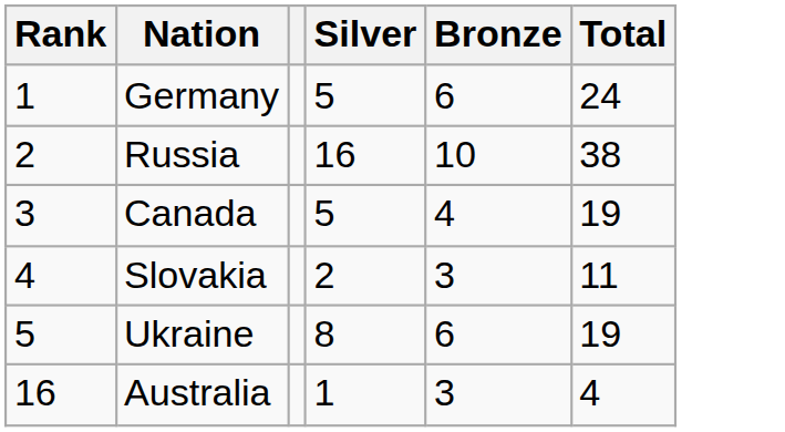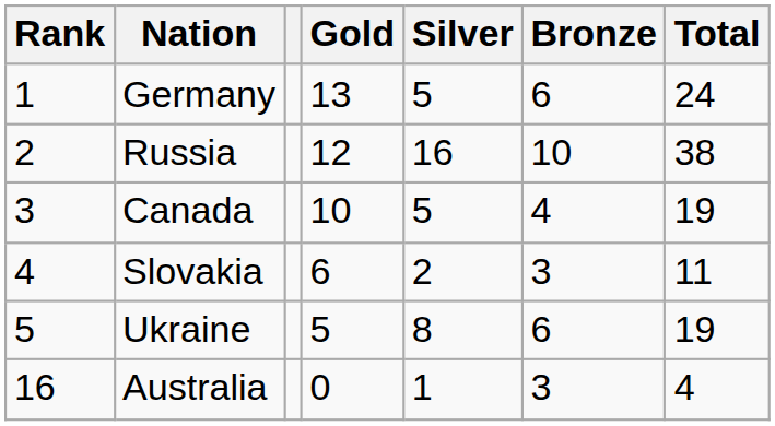+ column: Gold | 13 | 12 | 10 | 6 | 5 | 0
